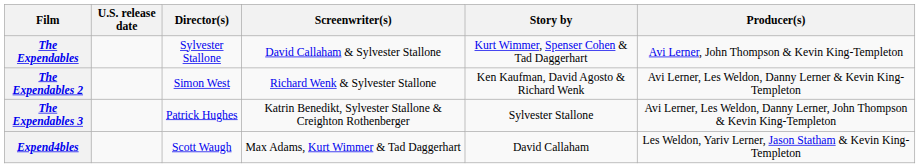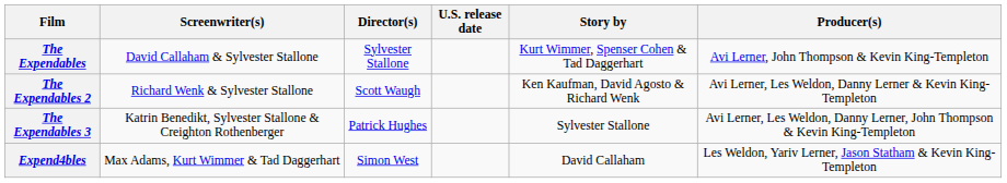columns swapped: U.S. release date <-> Screenwriter(s)
The Expendables 2 | Director(s): Simon West -> Scott Waugh
Expend4bles | Director(s): Scott Waugh -> Simon West
